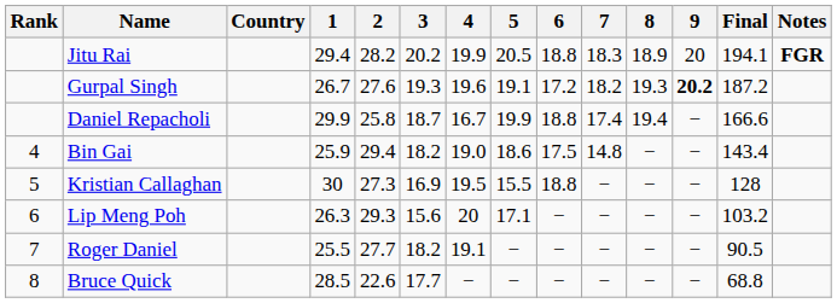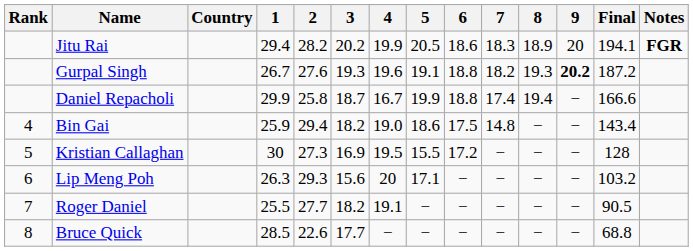Jitu Rai | 6: 18.8 -> 18.6
Gurpal Singh | 6: 17.2 -> 18.8
Kristian Callaghan | 6: 18.8 -> 17.2
